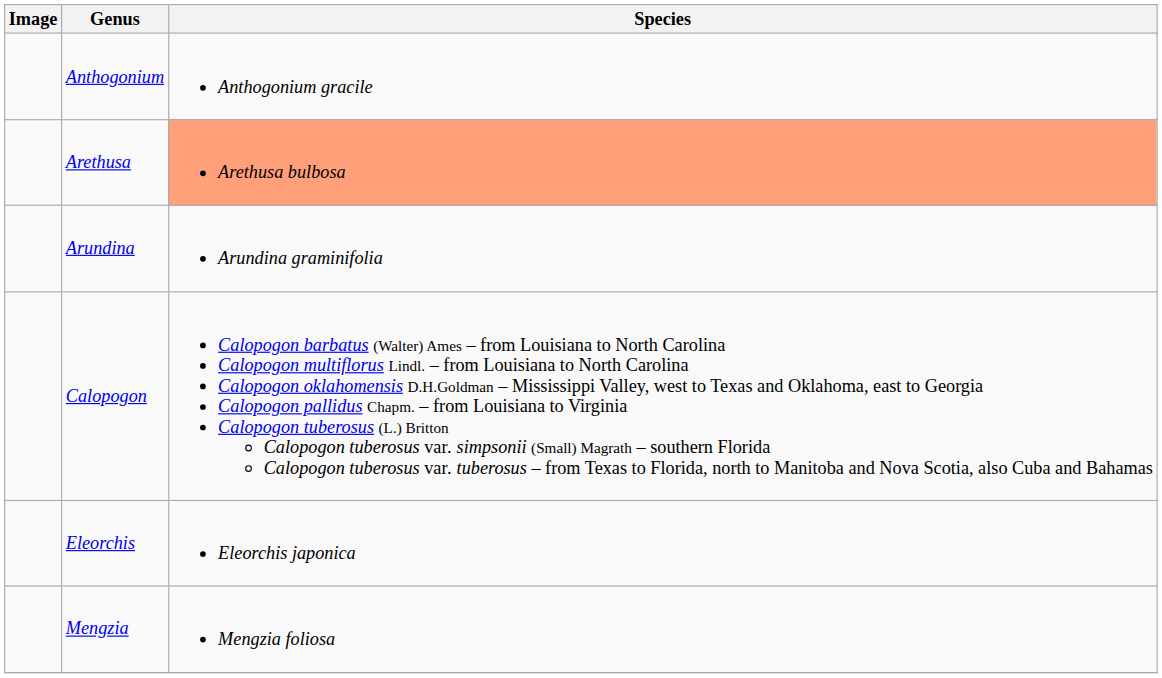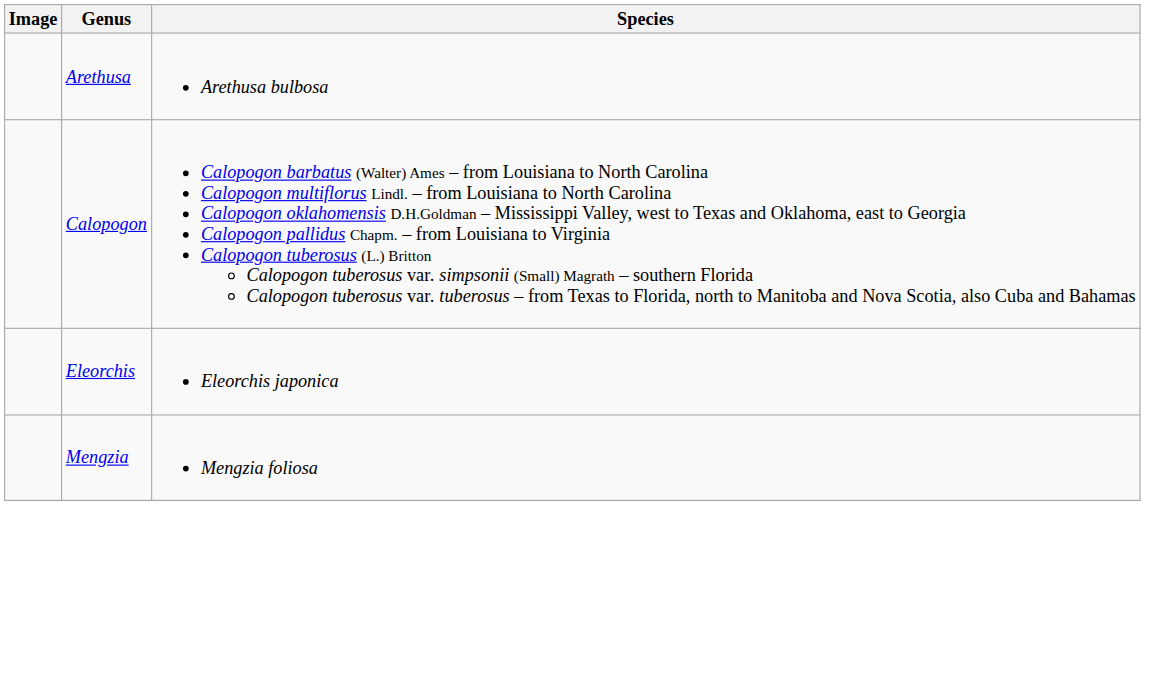- row: Anthogonium | Anthogonium gracile
Arethusa | Species: lightsalmon background -> no background
- row: Arundina | Arundina graminifolia
